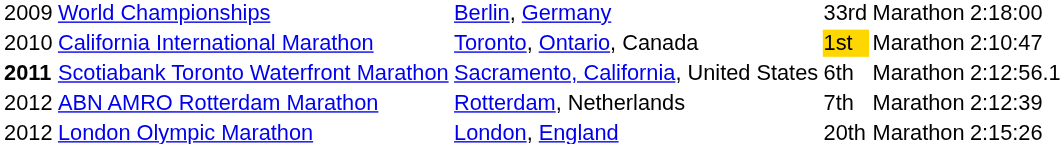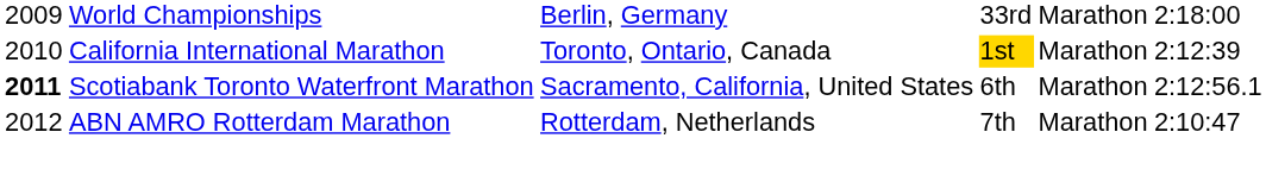California International Marathon | column 6: 2:10:47 -> 2:12:39
ABN AMRO Rotterdam Marathon | column 6: 2:12:39 -> 2:10:47
- row: 2012 | London Olympic Marathon | London, England | 20th | Marathon | 2:15:26
